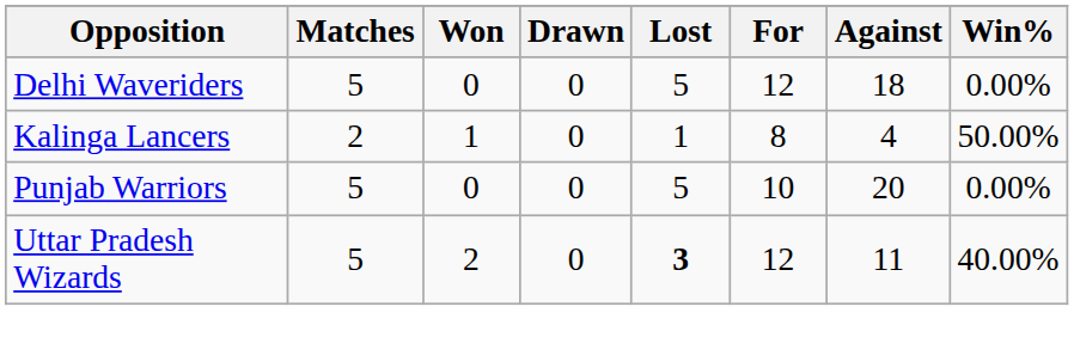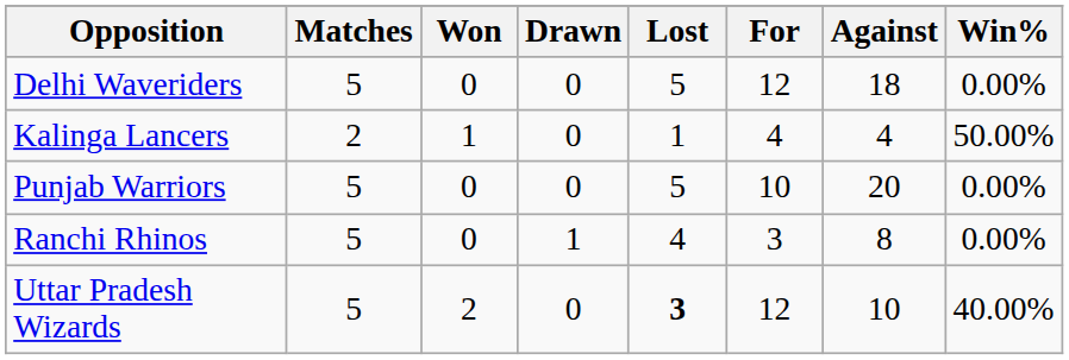Kalinga Lancers | For: 8 -> 4
+ row: Ranchi Rhinos | 5 | 0 | 1 | 4 | 3 | 8 | 0.00%
Uttar Pradesh Wizards | Against: 11 -> 10
